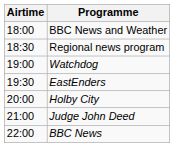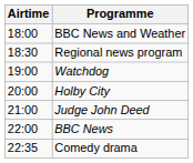- row: 19:30 | EastEnders
+ row: 22:35 | Comedy drama
